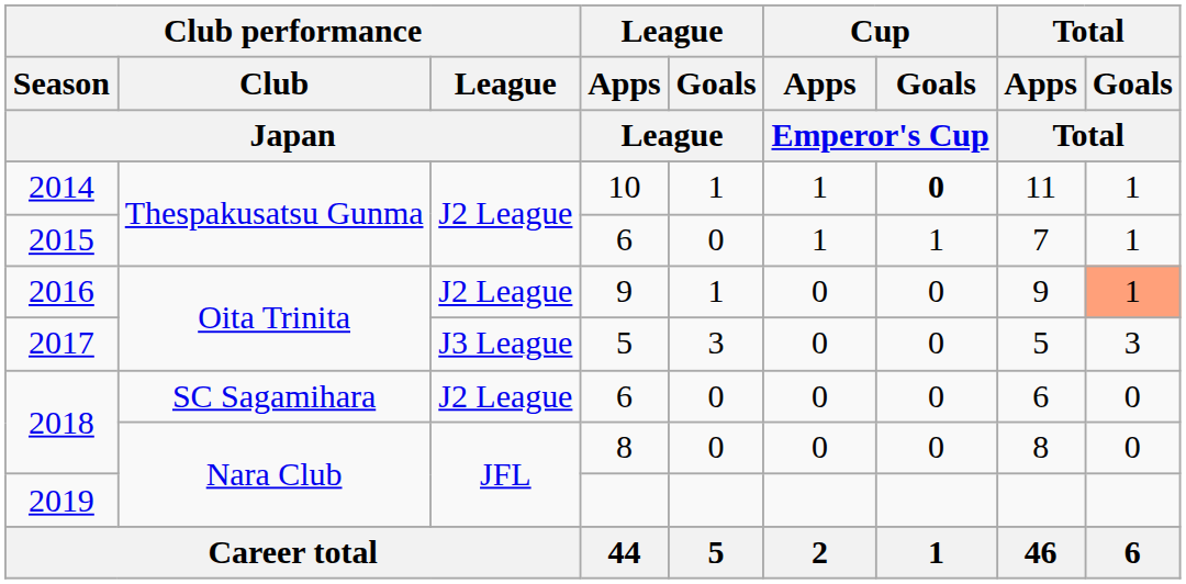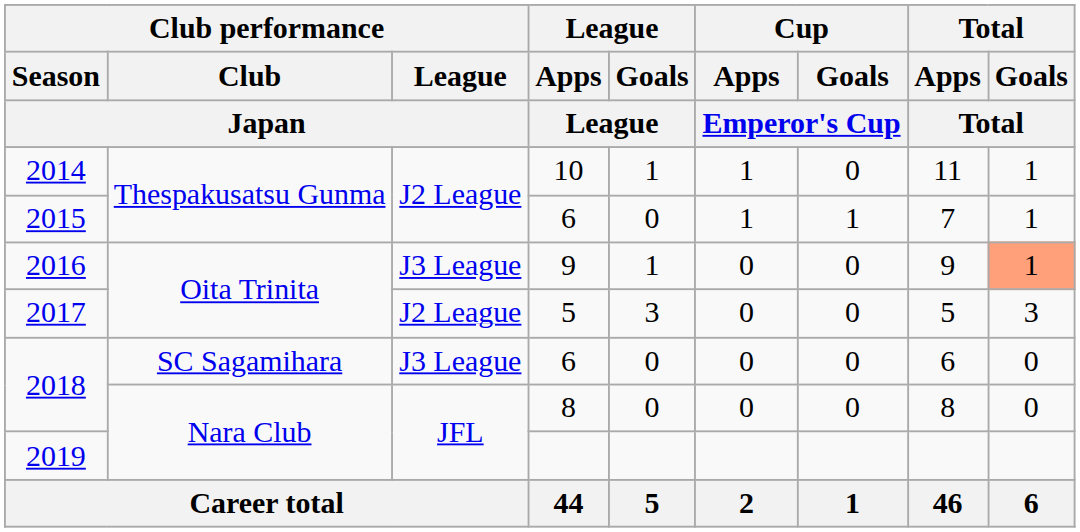2014 | Cup / Goals / Emperor's Cup: bold -> normal
2016 | Club performance / League / Japan: J2 League -> J3 League
2017 | Club performance / League / Japan: J3 League -> J2 League
2018 / 6 | Club performance / League / Japan: J2 League -> J3 League
